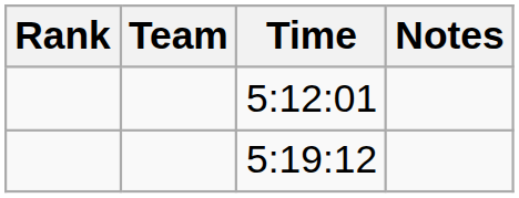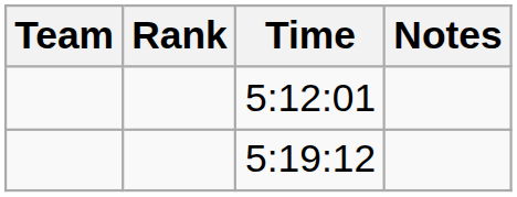columns swapped: Rank <-> Team
